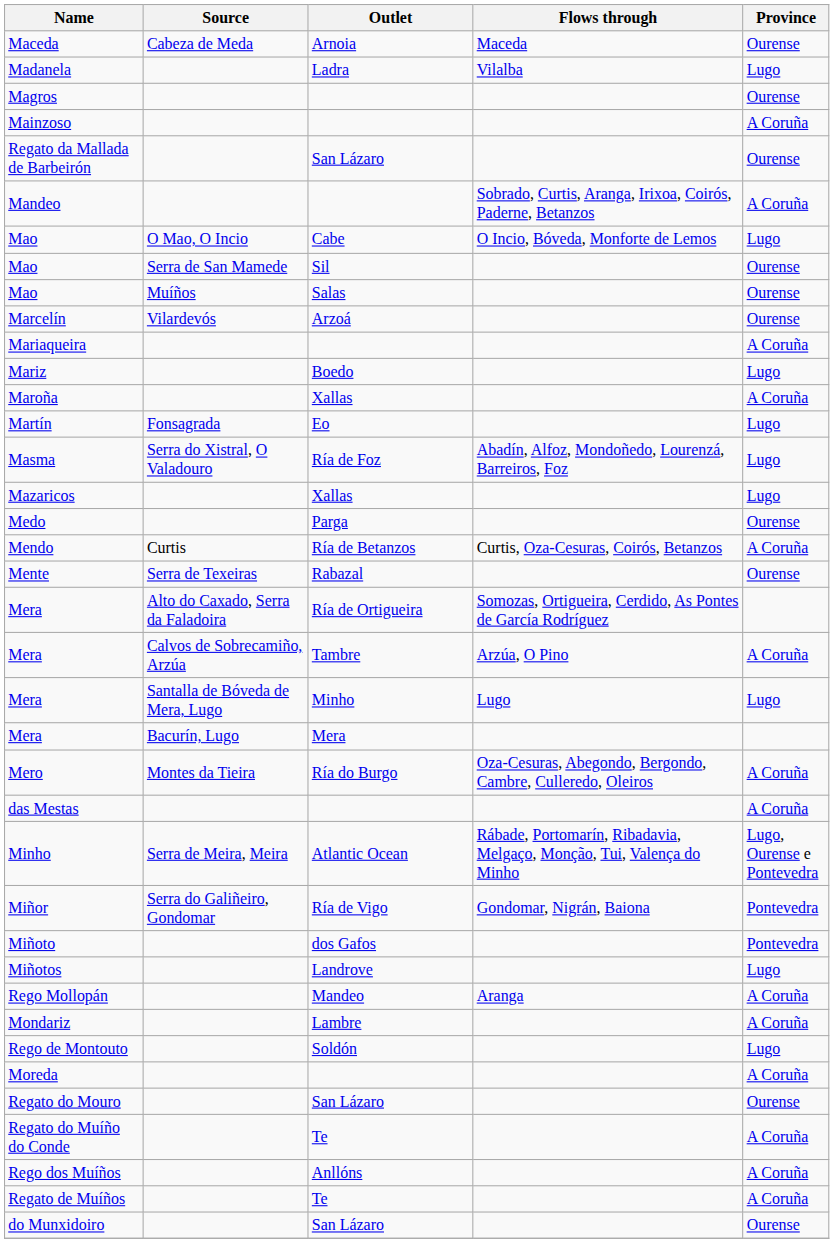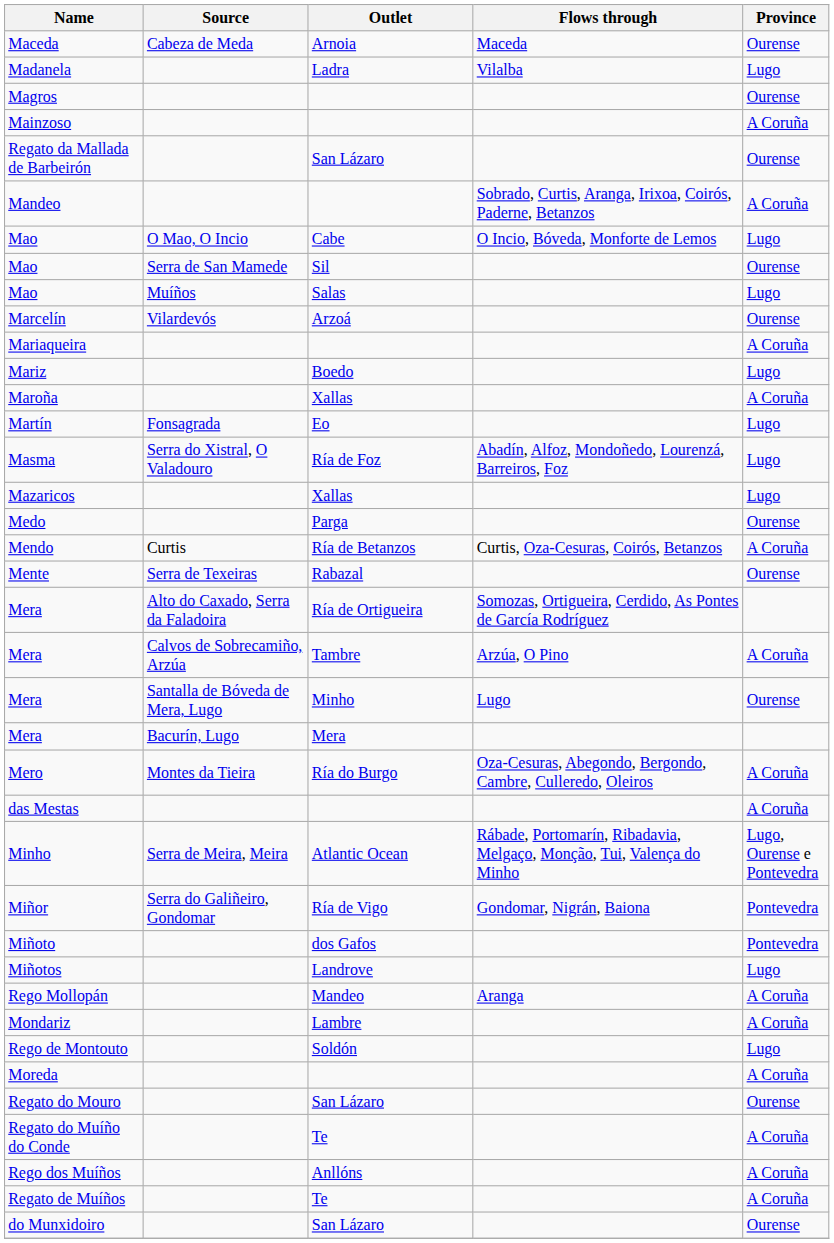Mao / Salas | Province: Ourense -> Lugo
Mera / Minho | Province: Lugo -> Ourense
